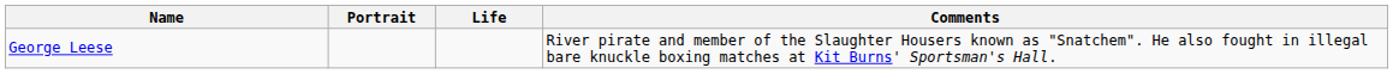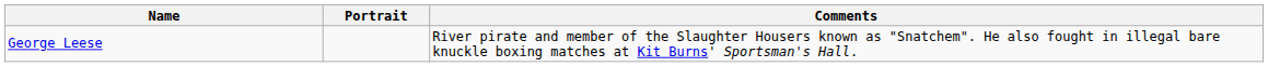- column: Life
